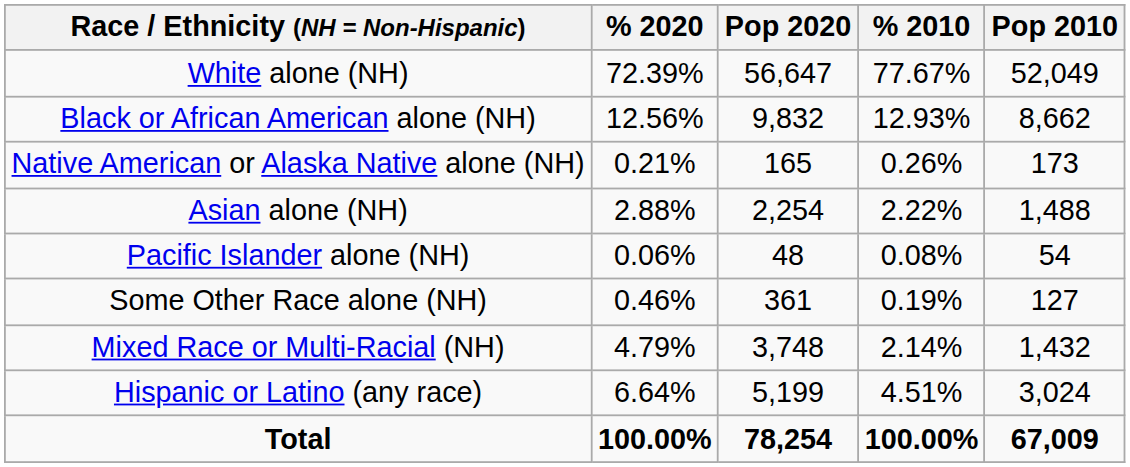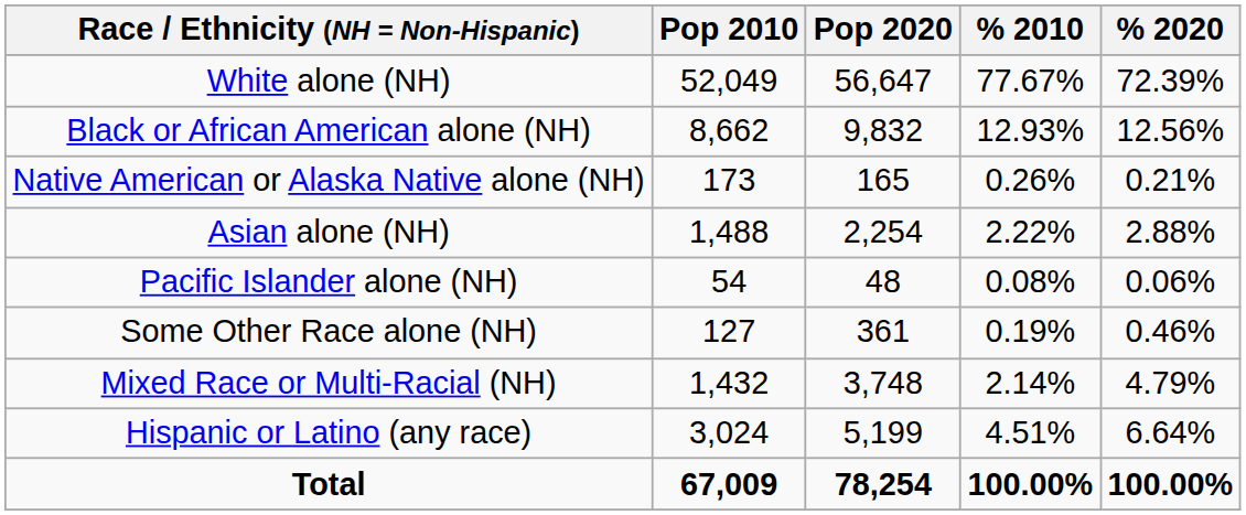columns swapped: Pop 2010 <-> % 2020
